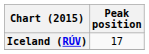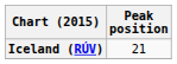Iceland (RÚV) | Peak position: 17 -> 21
